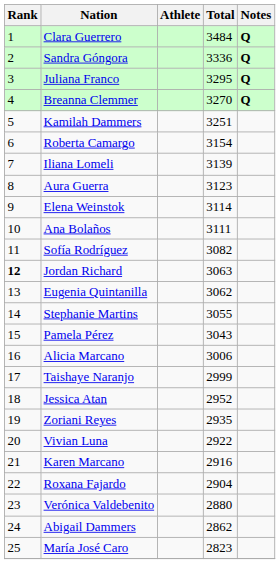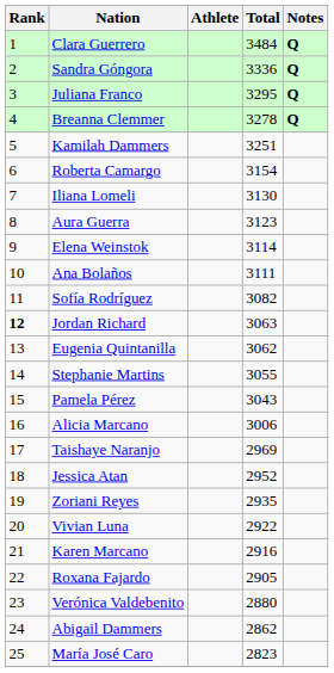Breanna Clemmer | Total: 3270 -> 3278
Iliana Lomeli | Total: 3139 -> 3130
Taishaye Naranjo | Total: 2999 -> 2969
Roxana Fajardo | Total: 2904 -> 2905
